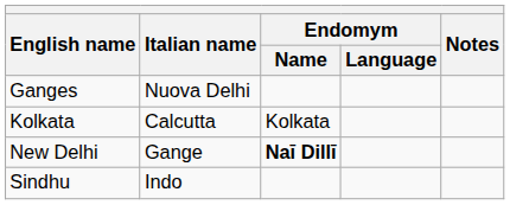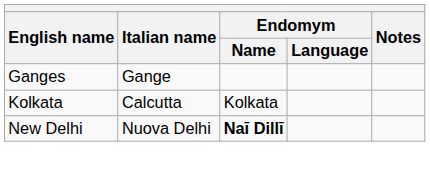Ganges | Italian name: Nuova Delhi -> Gange
New Delhi | Italian name: Gange -> Nuova Delhi
- row: Sindhu | Indo
